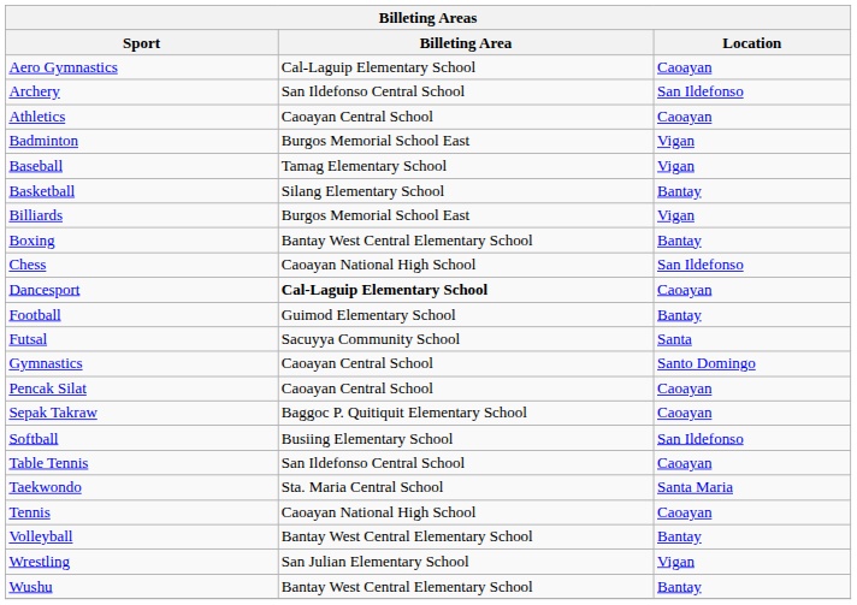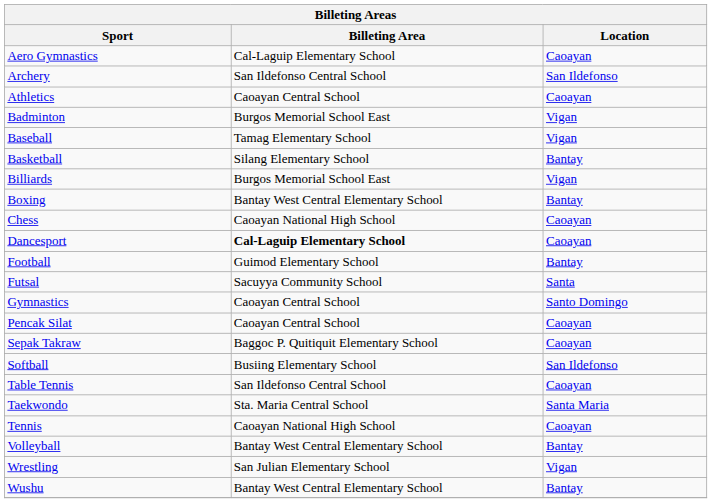Chess | Location: San Ildefonso -> Caoayan
